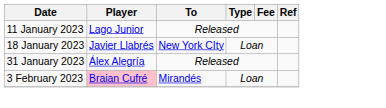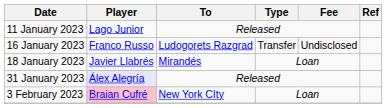+ row: 16 January 2023 | Franco Russo | Ludogorets Razgrad | Transfer | Undisclosed
18 January 2023 | To: New York CIty -> Mirandés
31 January 2023 | Player: no background -> lavender background
3 February 2023 | To: Mirandés -> New York CIty
